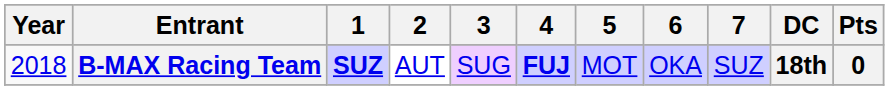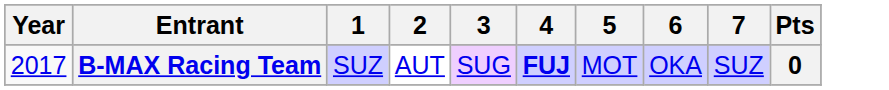- column: DC | 18th
B-MAX Racing Team | Year: 2018 -> 2017
B-MAX Racing Team | 1: bold -> normal
